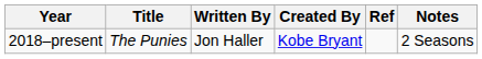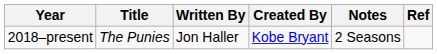columns swapped: Notes <-> Ref
